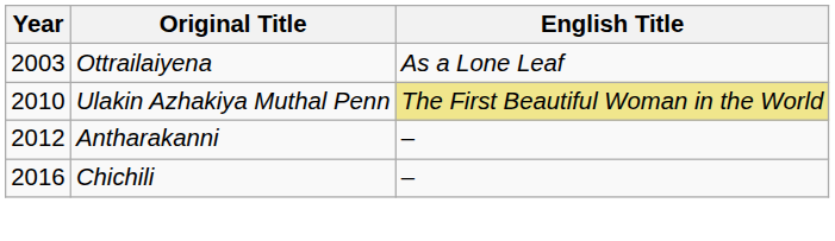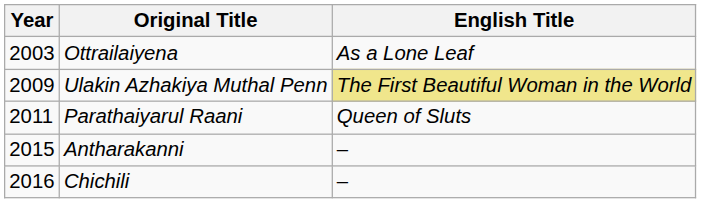Ulakin Azhakiya Muthal Penn | Year: 2010 -> 2009
+ row: 2011 | Parathaiyarul Raani | Queen of Sluts
Antharakanni | Year: 2012 -> 2015
